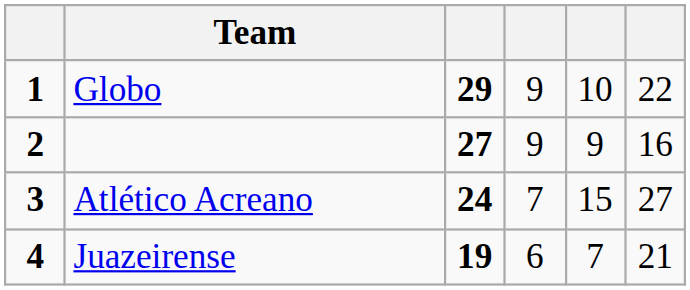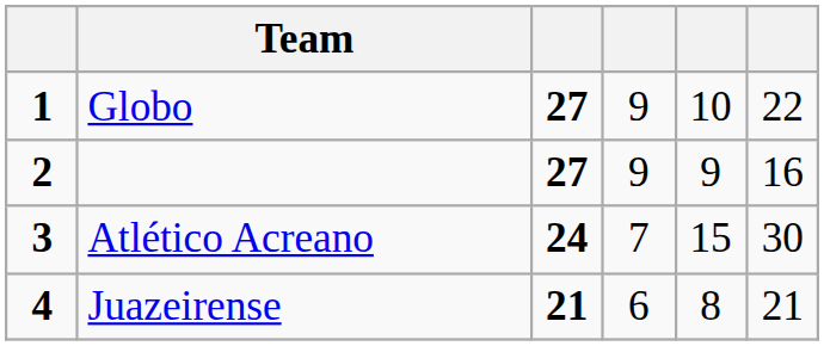Globo | column 3: 29 -> 27
Atlético Acreano | column 6: 27 -> 30
Juazeirense | column 3: 19 -> 21
Juazeirense | column 5: 7 -> 8
